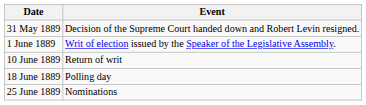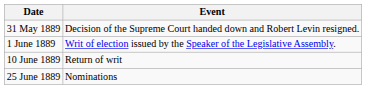- row: 18 June 1889 | Polling day
